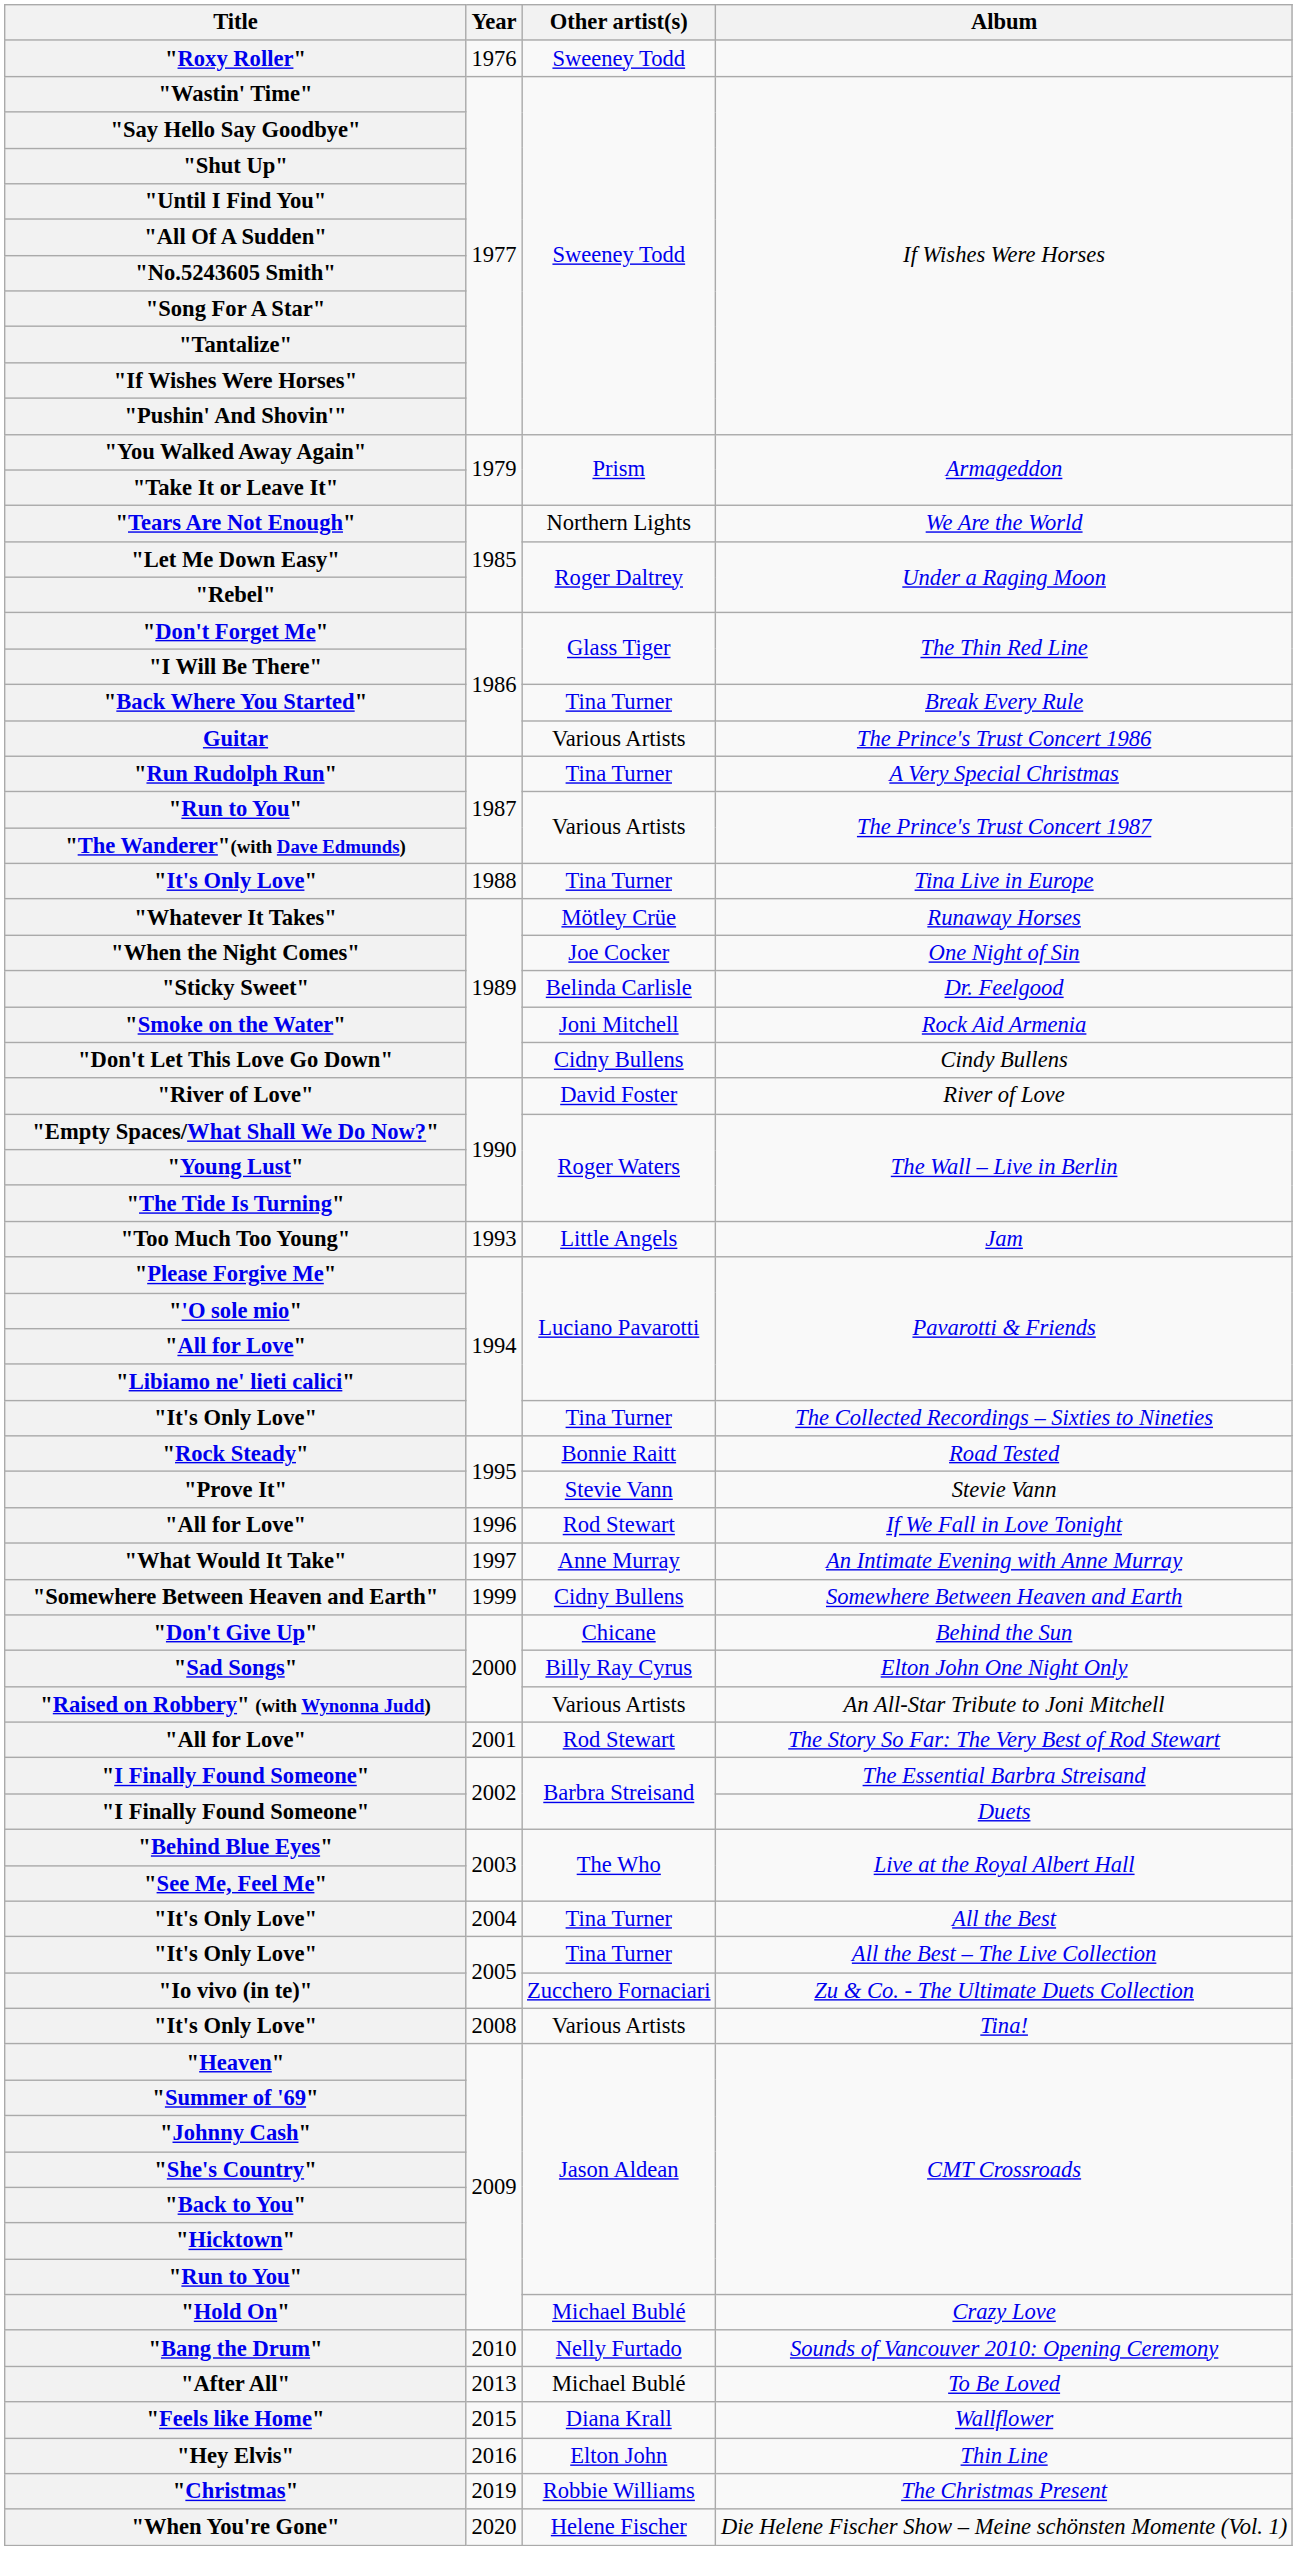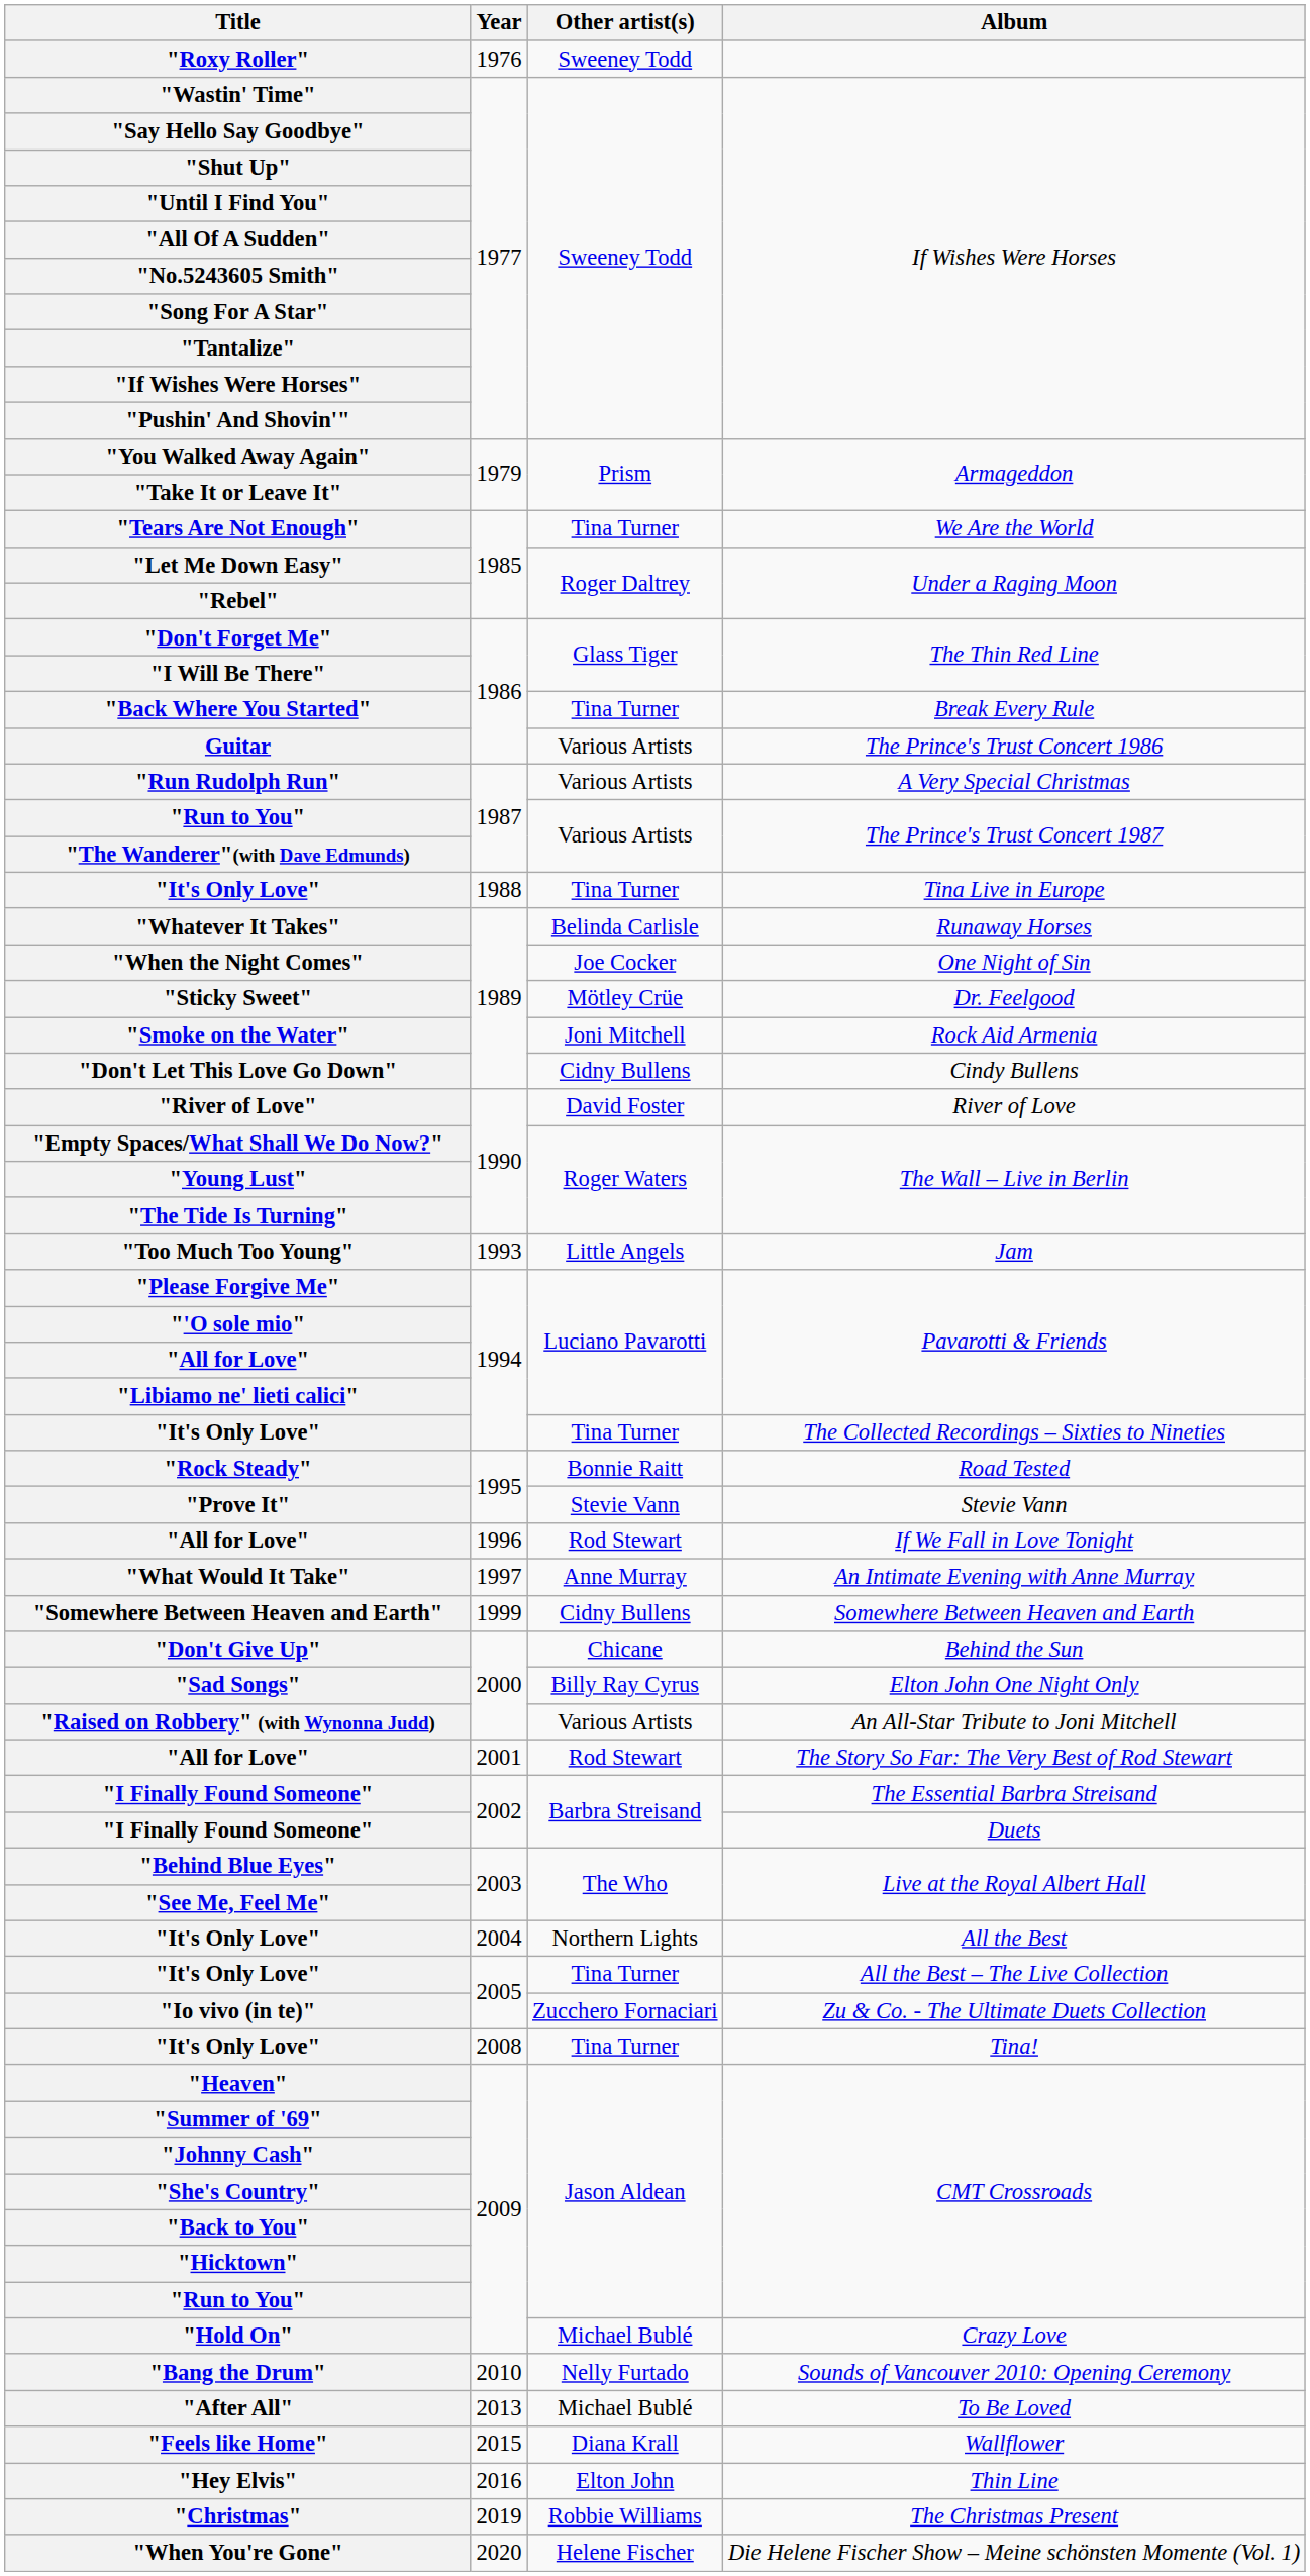We Are the World | Other artist(s): Northern Lights -> Tina Turner
A Very Special Christmas | Other artist(s): Tina Turner -> Various Artists
Runaway Horses | Other artist(s): Mötley Crüe -> Belinda Carlisle
Dr. Feelgood | Other artist(s): Belinda Carlisle -> Mötley Crüe
All the Best | Other artist(s): Tina Turner -> Northern Lights
Tina! | Other artist(s): Various Artists -> Tina Turner
